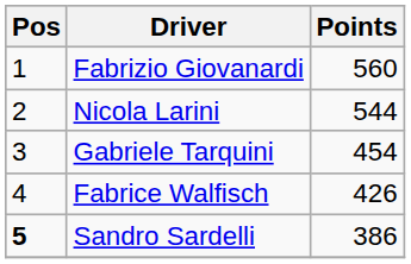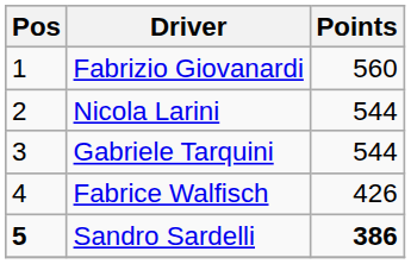Gabriele Tarquini | Points: 454 -> 544
Sandro Sardelli | Points: normal -> bold
